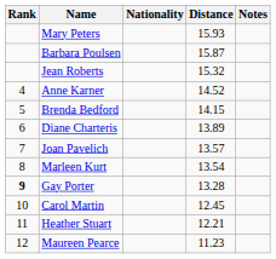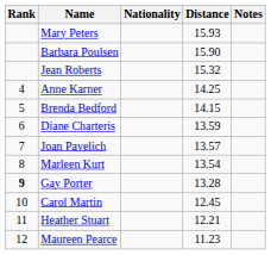Barbara Poulsen | Distance: 15.87 -> 15.90
Anne Karner | Distance: 14.52 -> 14.25
Diane Charteris | Distance: 13.89 -> 13.59
